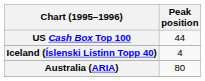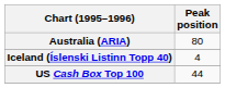rows swapped: Australia (ARIA) <-> US Cash Box Top 100
